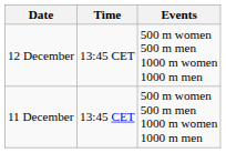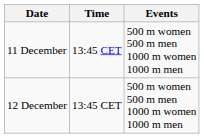rows swapped: 11 December <-> 12 December
